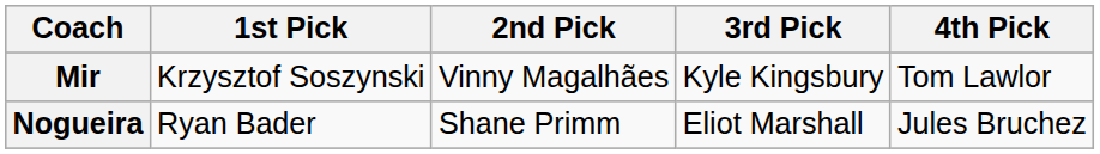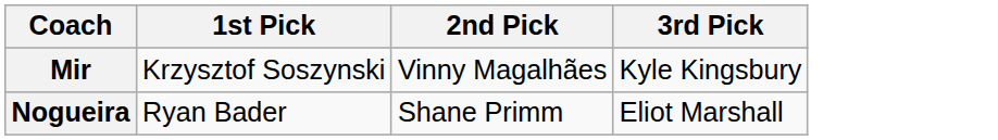- column: 4th Pick | Tom Lawlor | Jules Bruchez
